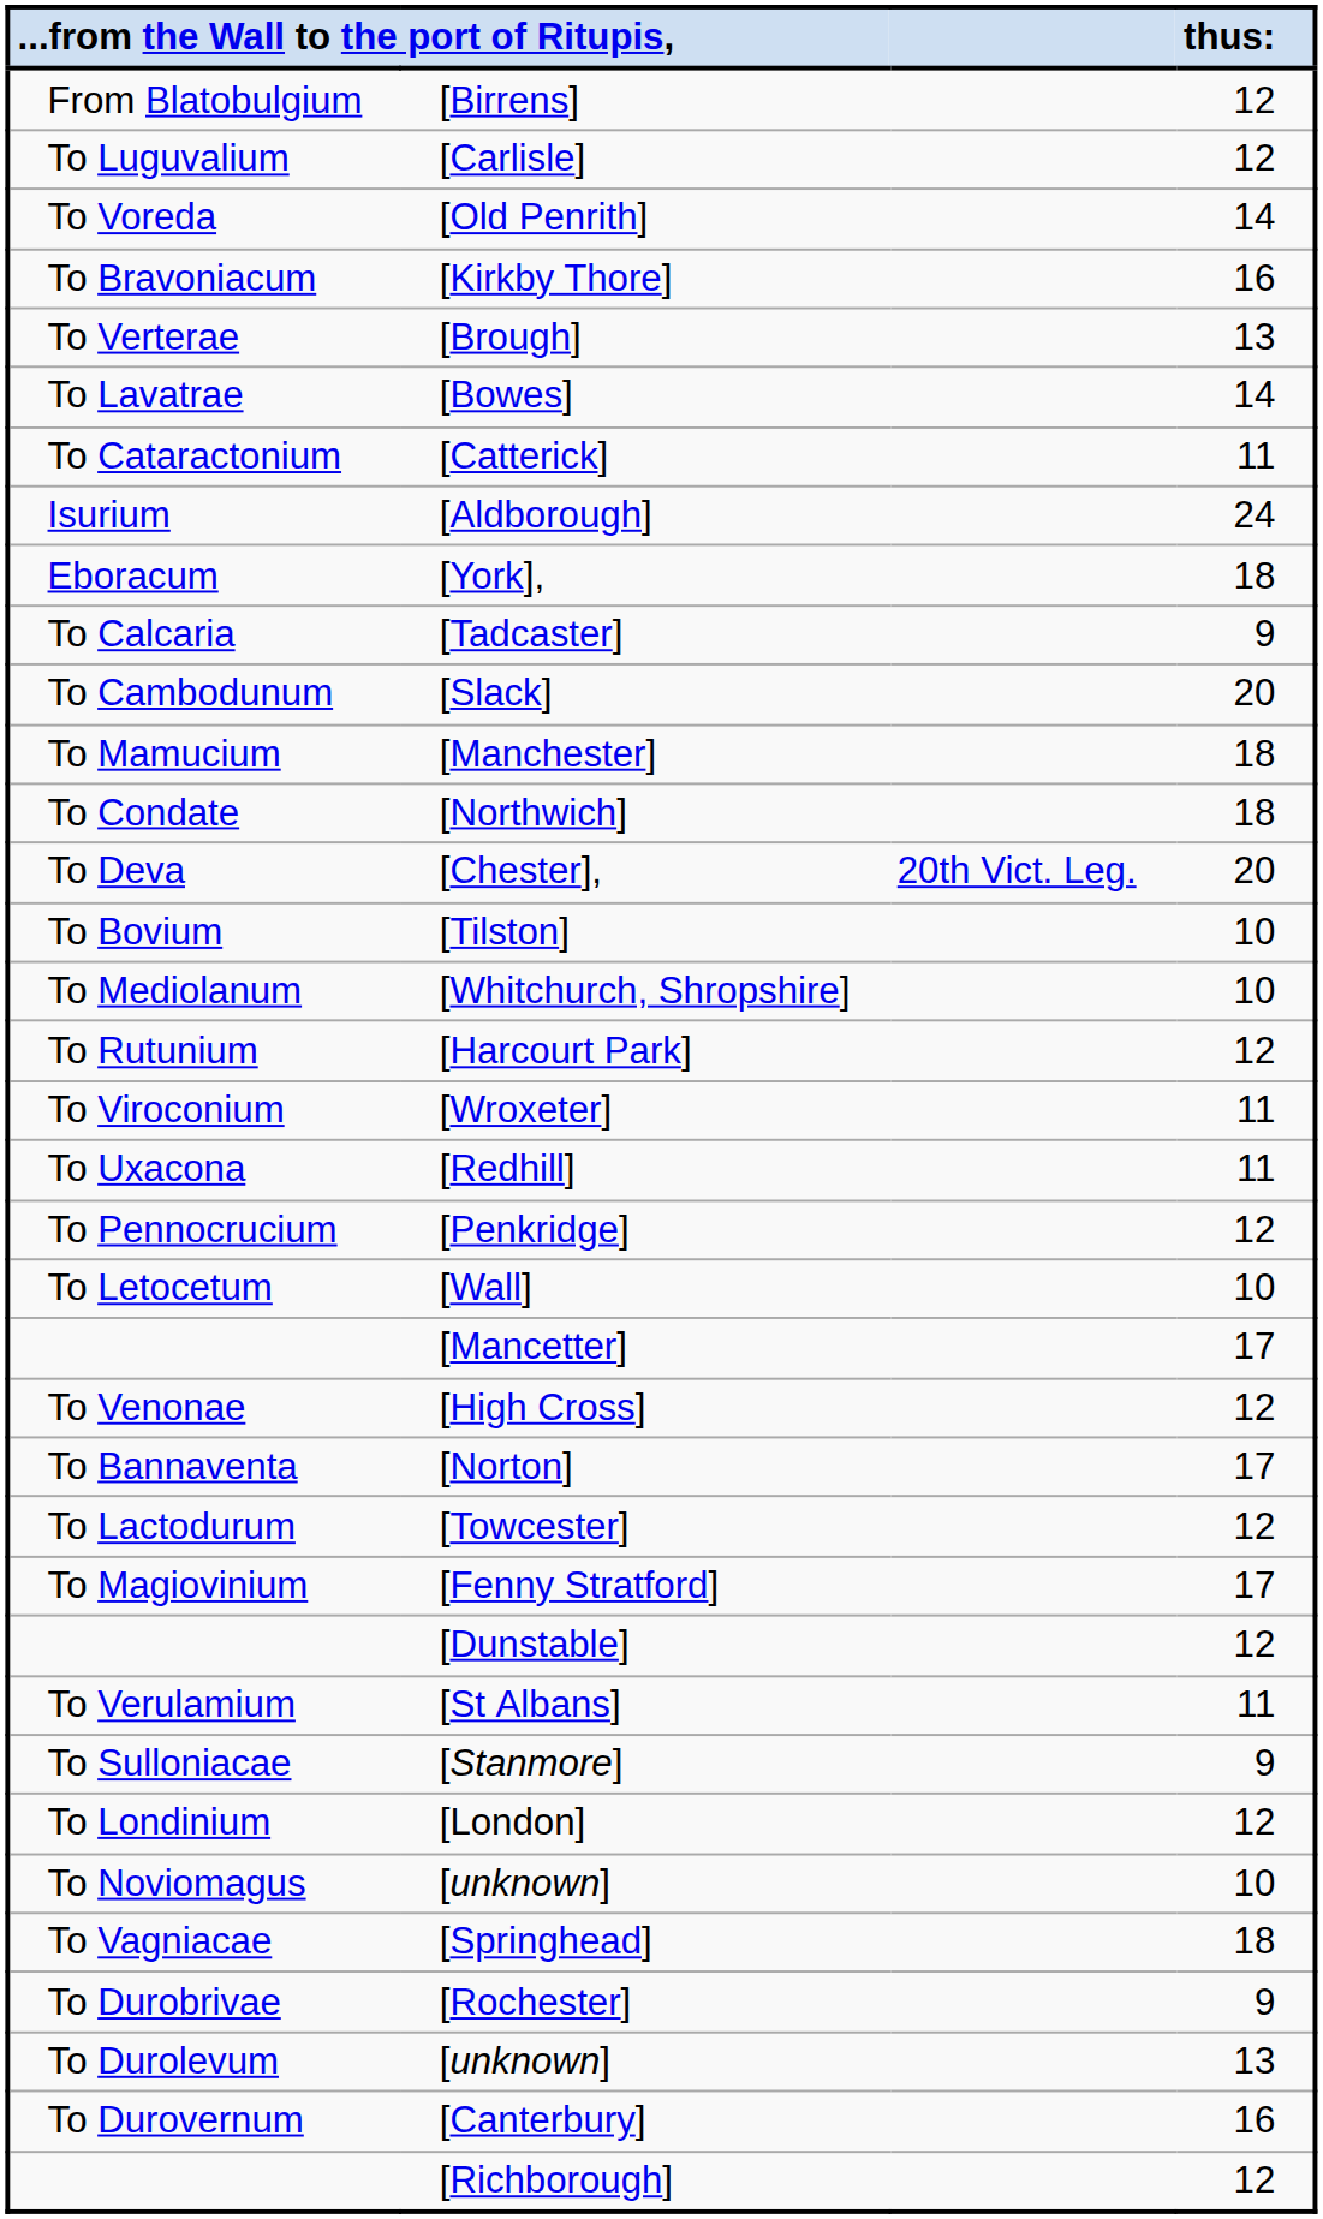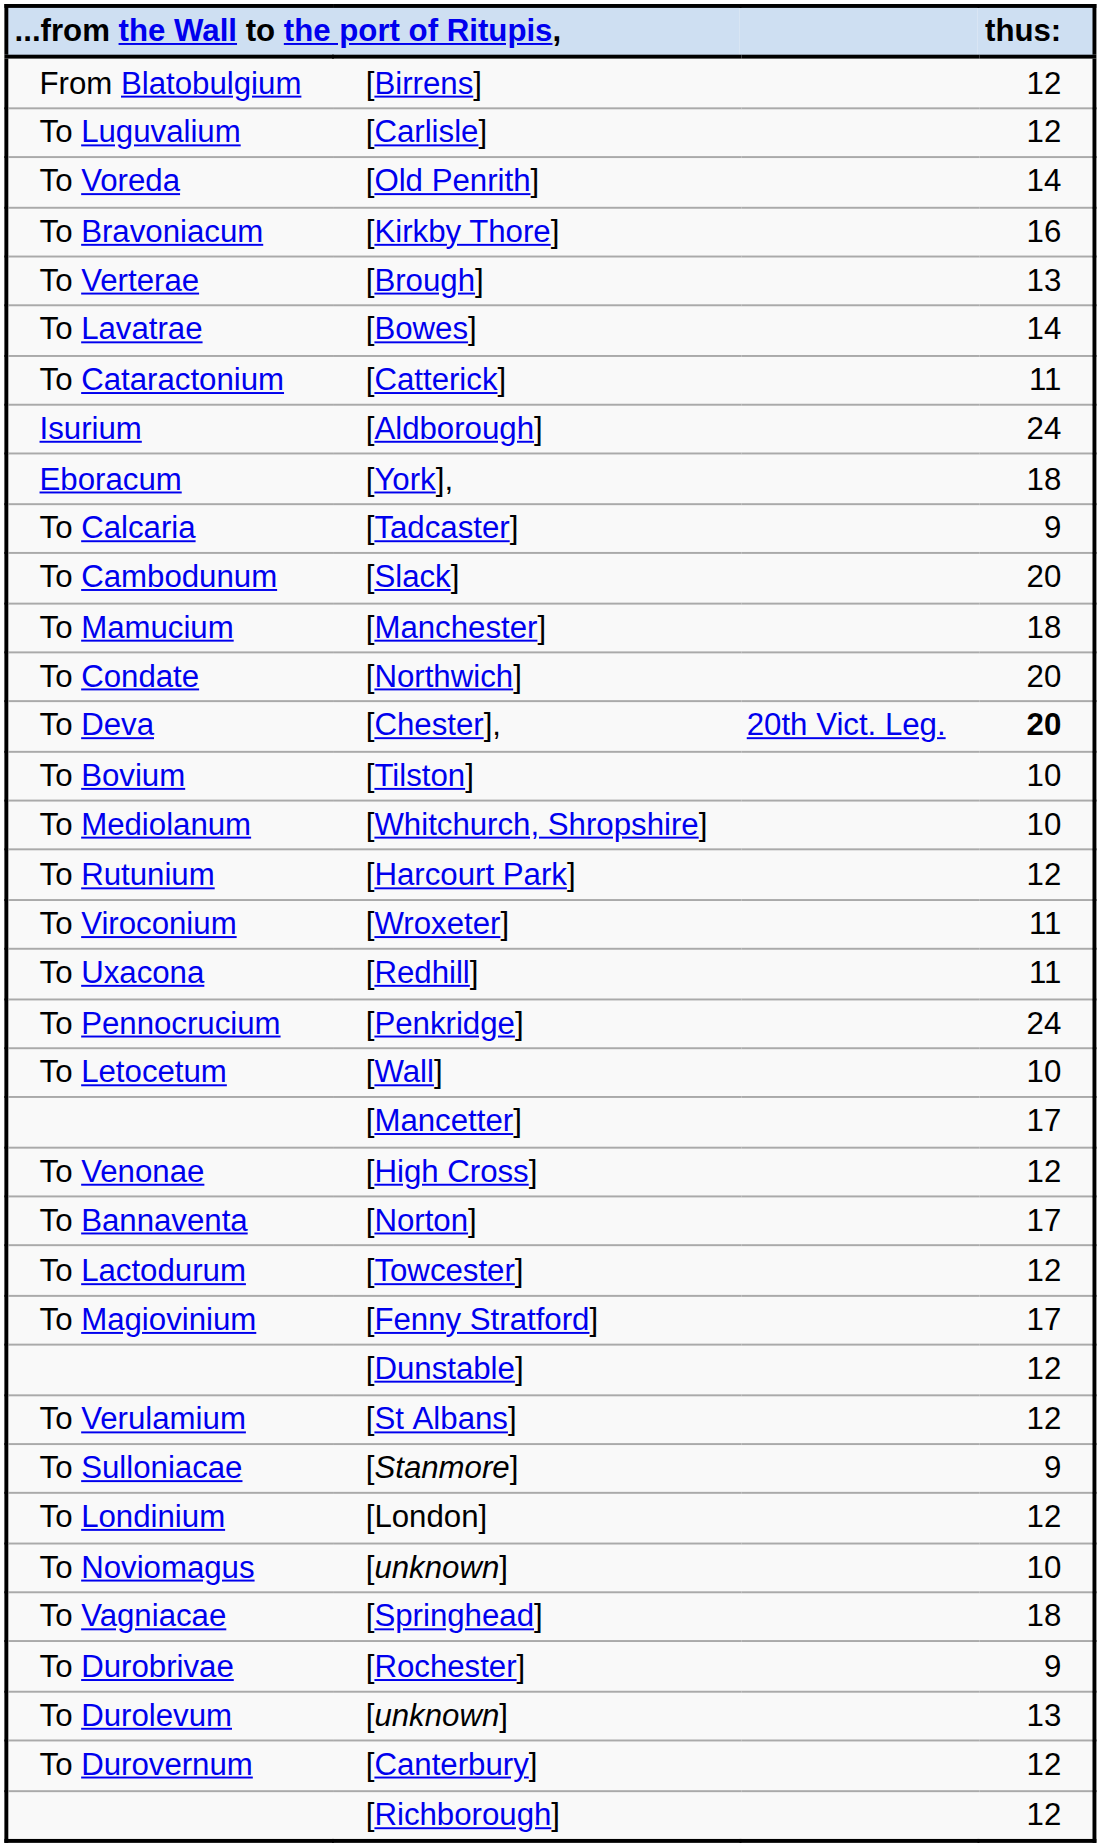[Northwich] | thus:: 18 -> 20
[Chester], | thus:: normal -> bold
[Penkridge] | thus:: 12 -> 24
[St Albans] | thus:: 11 -> 12
[Canterbury] | thus:: 16 -> 12
